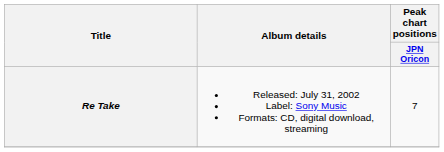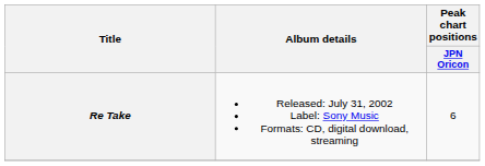Re Take | Peak chart positions / JPN Oricon: 7 -> 6
